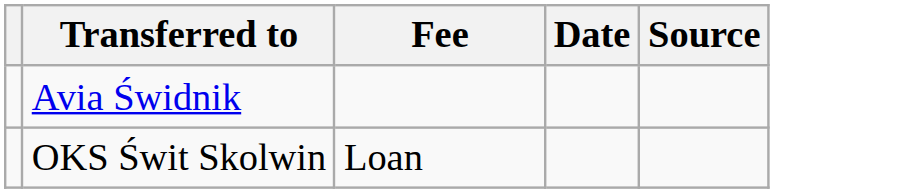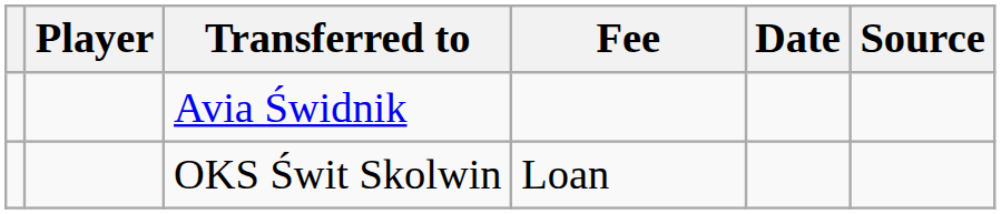+ column: Player
